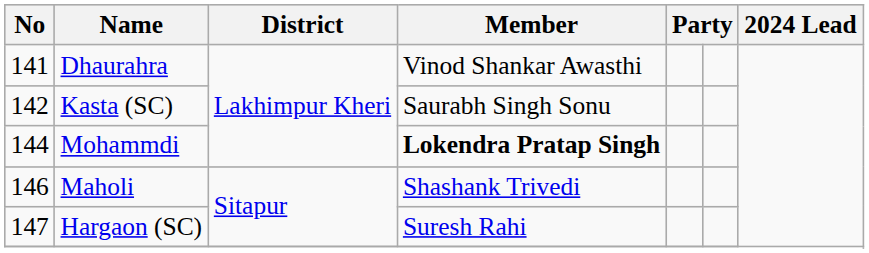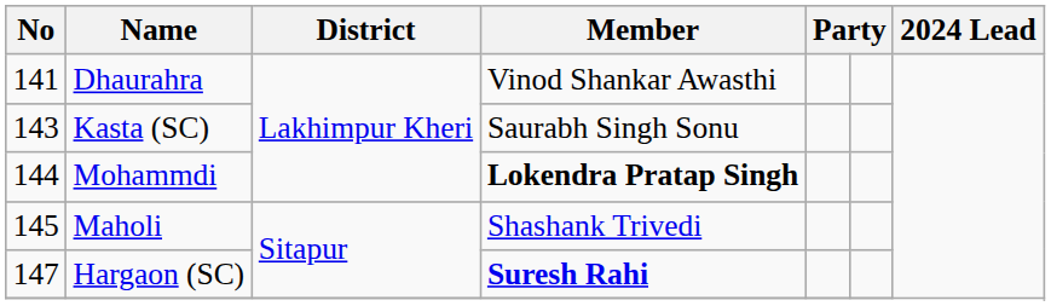Kasta (SC) | No: 142 -> 143
Maholi | No: 146 -> 145
Hargaon (SC) | Member: normal -> bold
